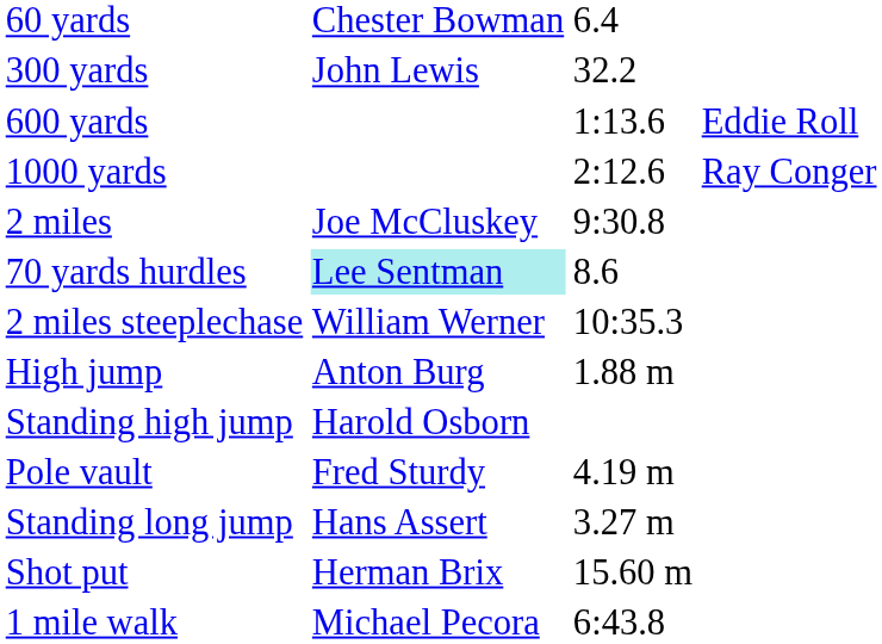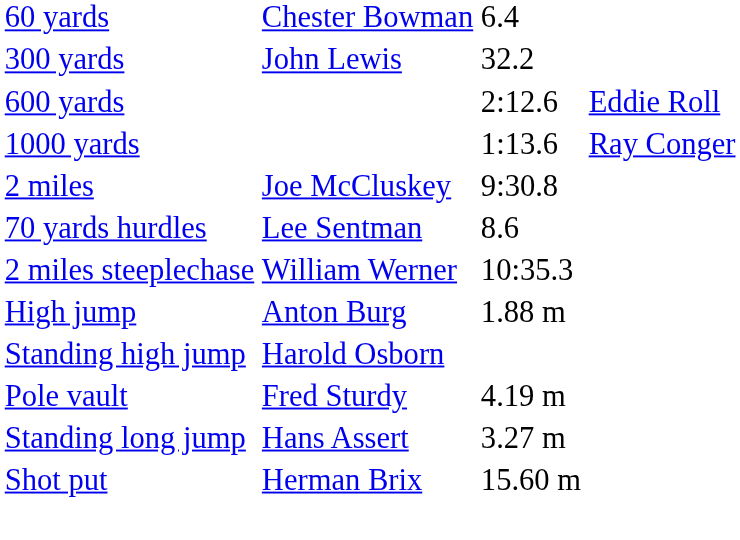600 yards | column 3: 1:13.6 -> 2:12.6
1000 yards | column 3: 2:12.6 -> 1:13.6
70 yards hurdles | column 2: paleturquoise background -> no background
- row: 1 mile walk | Michael Pecora | 6:43.8
